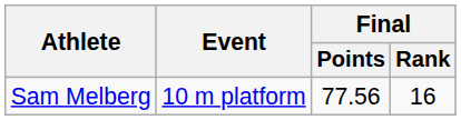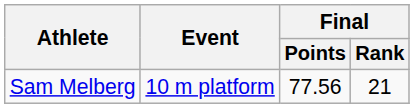Sam Melberg | Final / Rank: 16 -> 21
